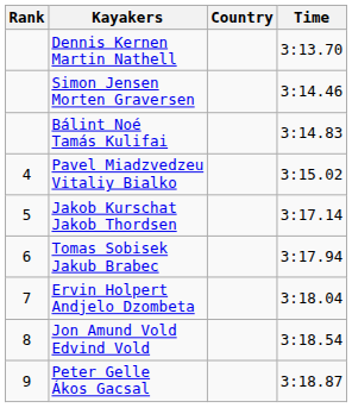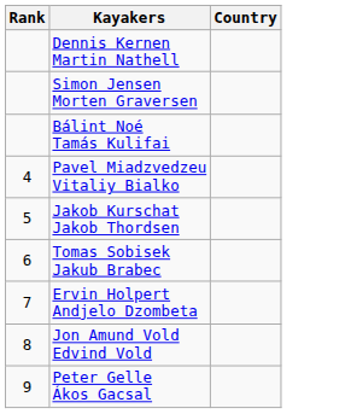- column: Time | 3:13.70 | 3:14.46 | 3:14.83 | 3:15.02 | 3:17.14 | 3:17.94 | 3:18.04 | 3:18.54 | 3:18.87
